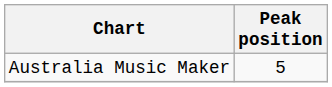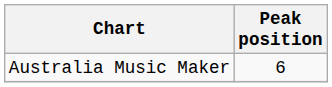Australia Music Maker | Peak position: 5 -> 6
